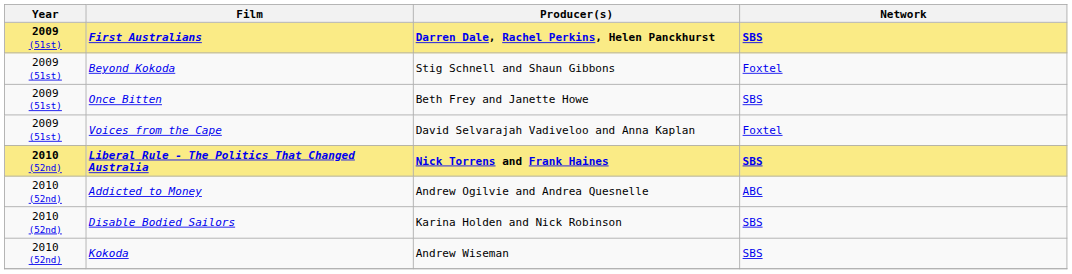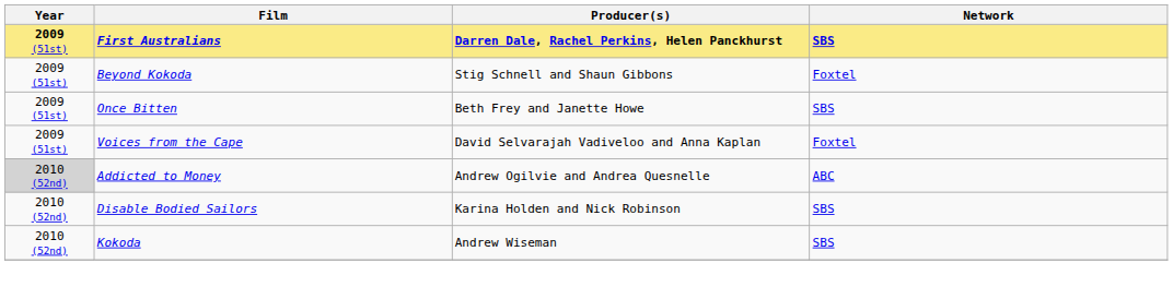- row: 2010 (52nd) | Liberal Rule - The Politics That Changed Australia | Nick Torrens and Frank Haines | SBS
Addicted to Money | Year: no background -> lightgrey background
